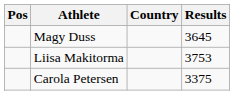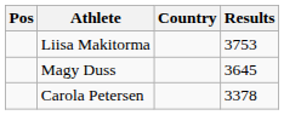rows swapped: Liisa Makitorma <-> Magy Duss
Carola Petersen | Results: 3375 -> 3378
